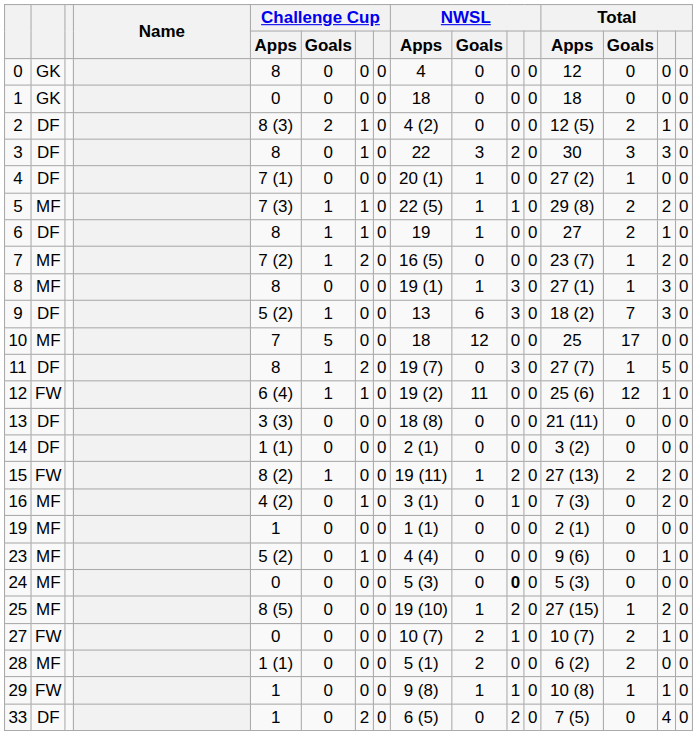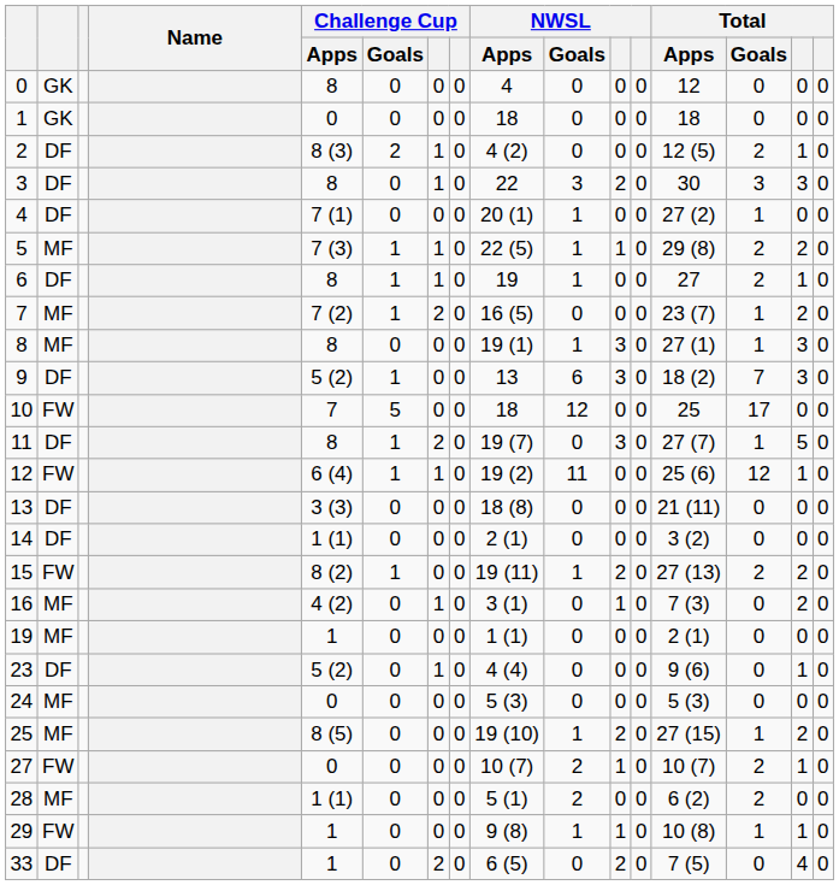10 | column 2: MF -> FW
23 | column 2: MF -> DF
24 | column 11: bold -> normal
